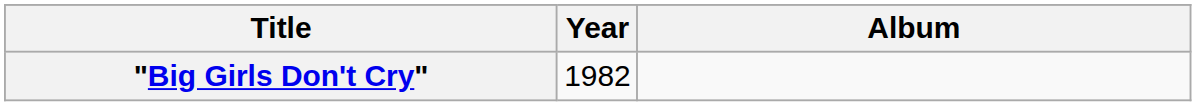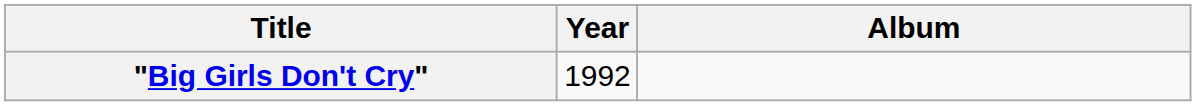"Big Girls Don't Cry" | Year: 1982 -> 1992
